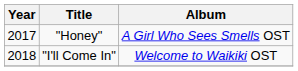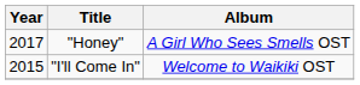"I'll Come In" | Year: 2018 -> 2015
